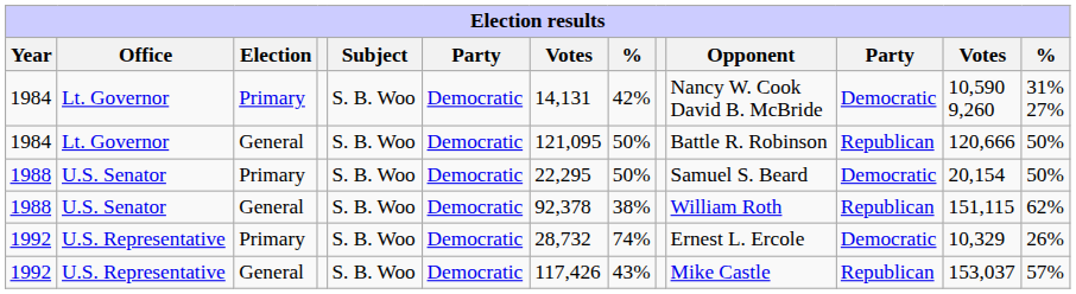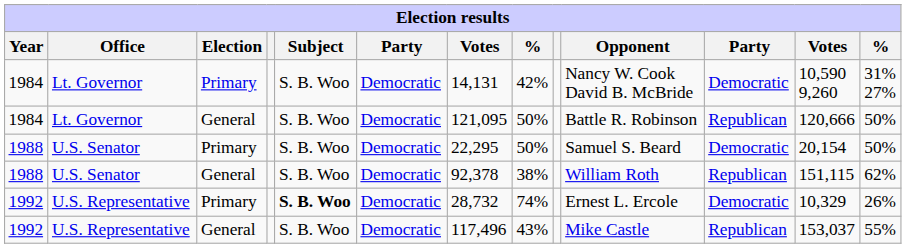1992 / Primary | Subject: normal -> bold
1992 / General | column 7: 117,426 -> 117,496
1992 / General | column 13: 57% -> 55%
